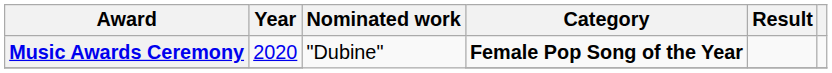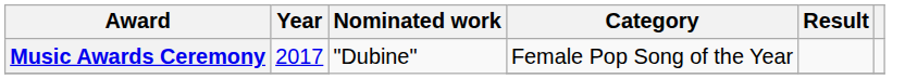Music Awards Ceremony | Year: 2020 -> 2017
Music Awards Ceremony | Category: bold -> normal
